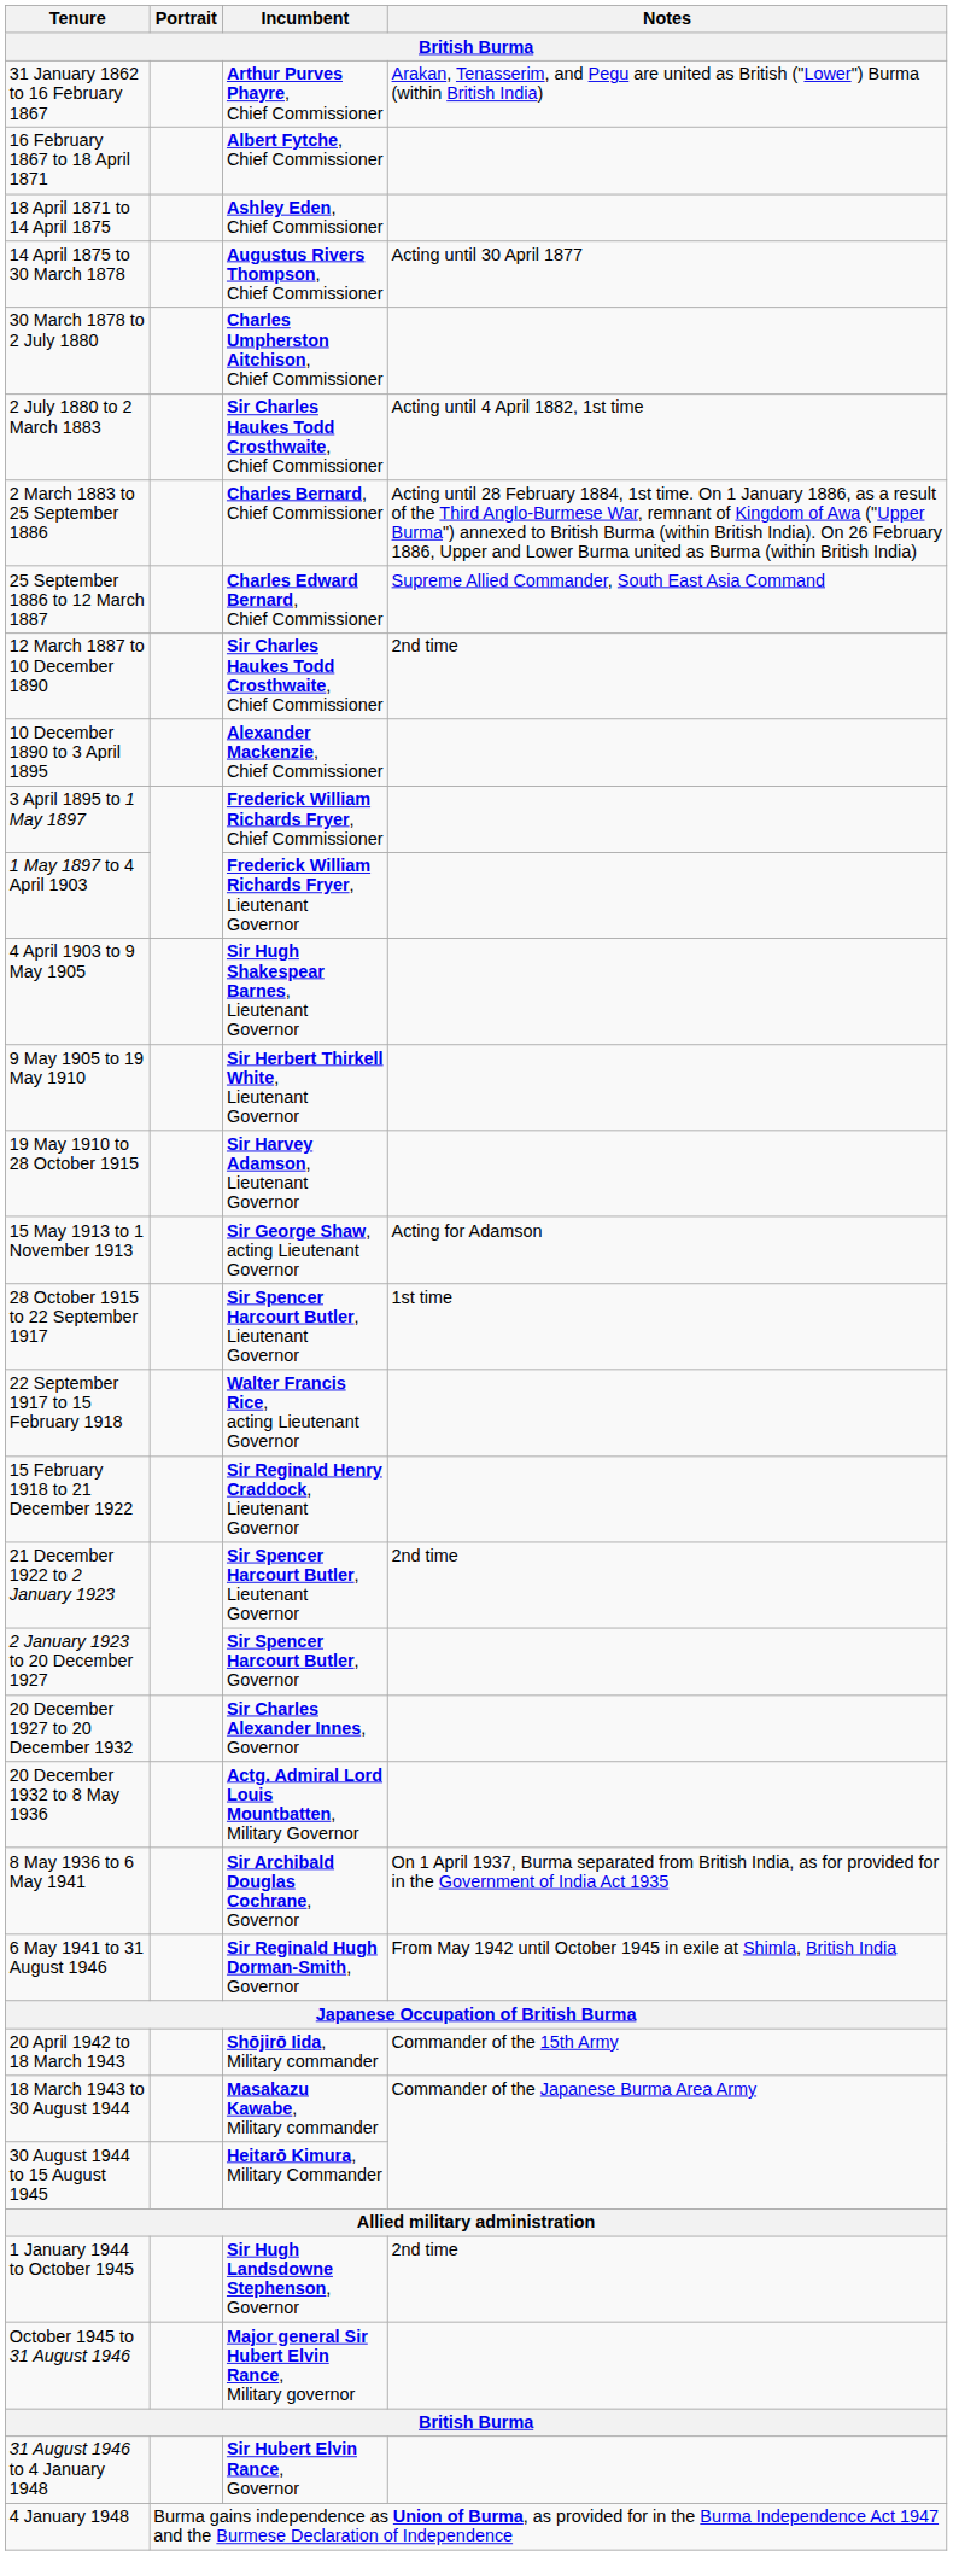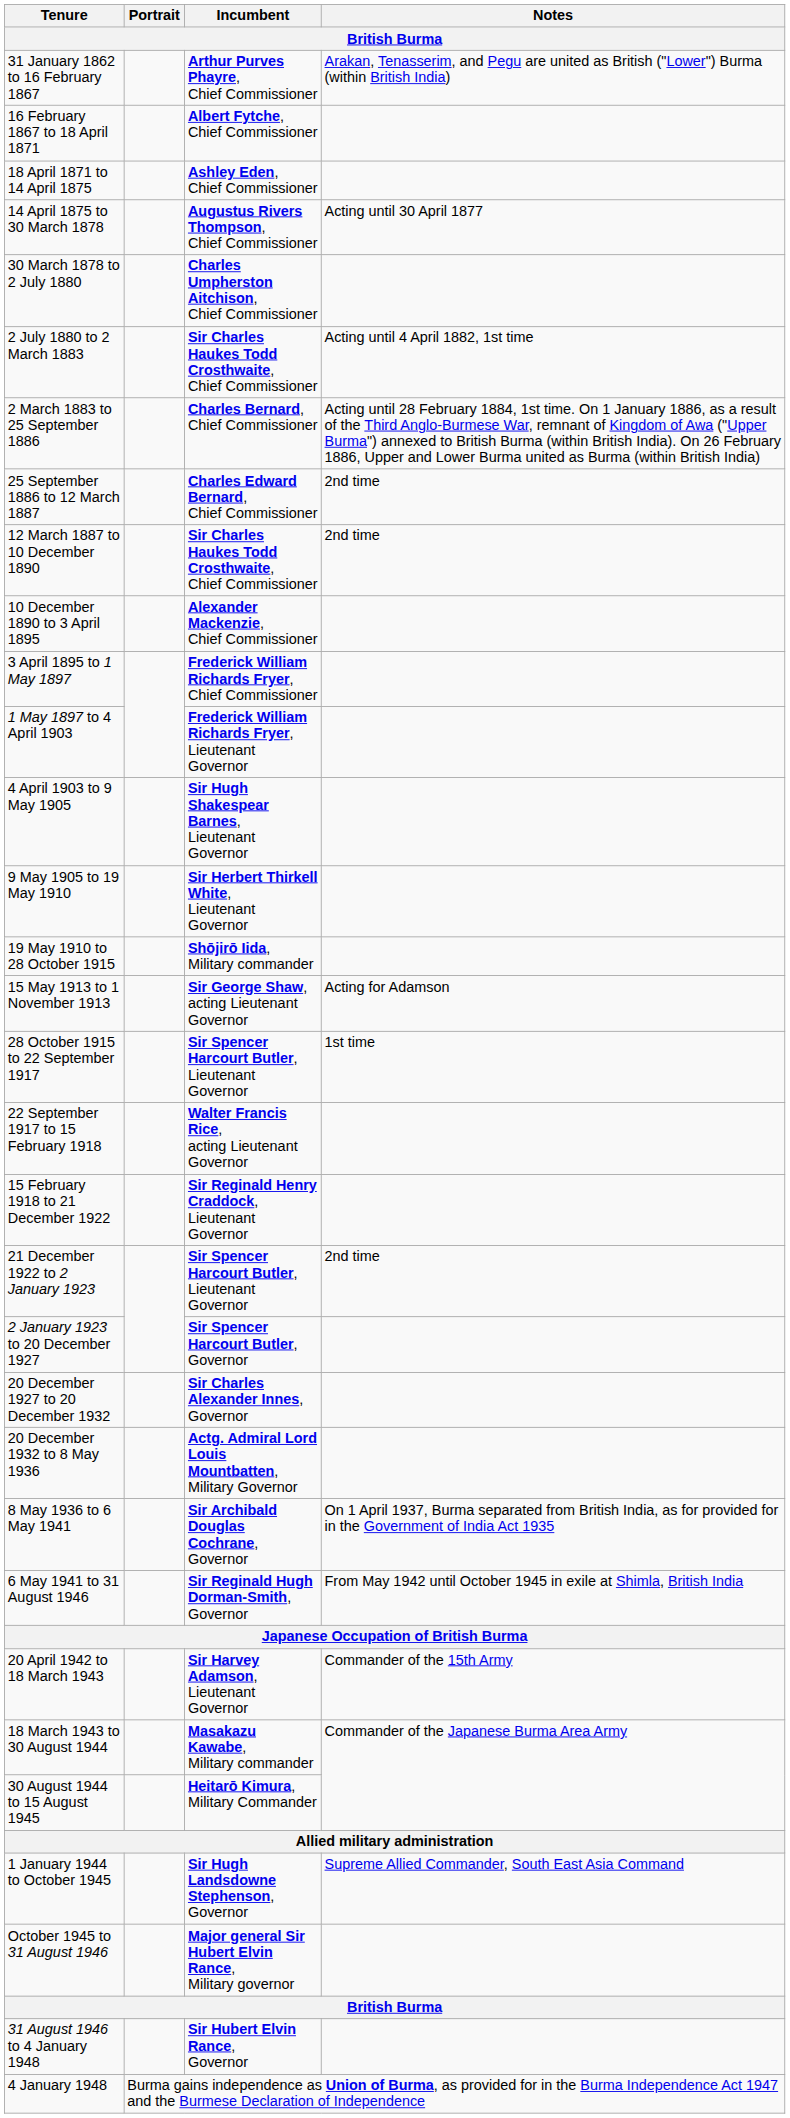25 September 1886 to 12 March 1887 | Notes: Supreme Allied Commander, South East Asia Command -> 2nd time
19 May 1910 to 28 October 1915 | Incumbent: Sir Harvey Adamson, Lieutenant Governor -> Shōjirō Iida, Military commander
20 April 1942 to 18 March 1943 | Incumbent: Shōjirō Iida, Military commander -> Sir Harvey Adamson, Lieutenant Governor
1 January 1944 to October 1945 | Notes: 2nd time -> Supreme Allied Commander, South East Asia Command
